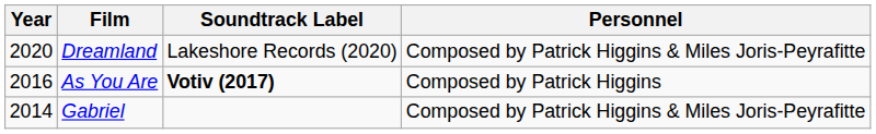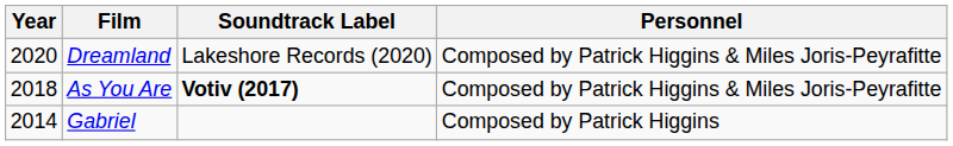As You Are | Year: 2016 -> 2018
As You Are | Personnel: Composed by Patrick Higgins -> Composed by Patrick Higgins & Miles Joris-Peyrafitte
Gabriel | Personnel: Composed by Patrick Higgins & Miles Joris-Peyrafitte -> Composed by Patrick Higgins
